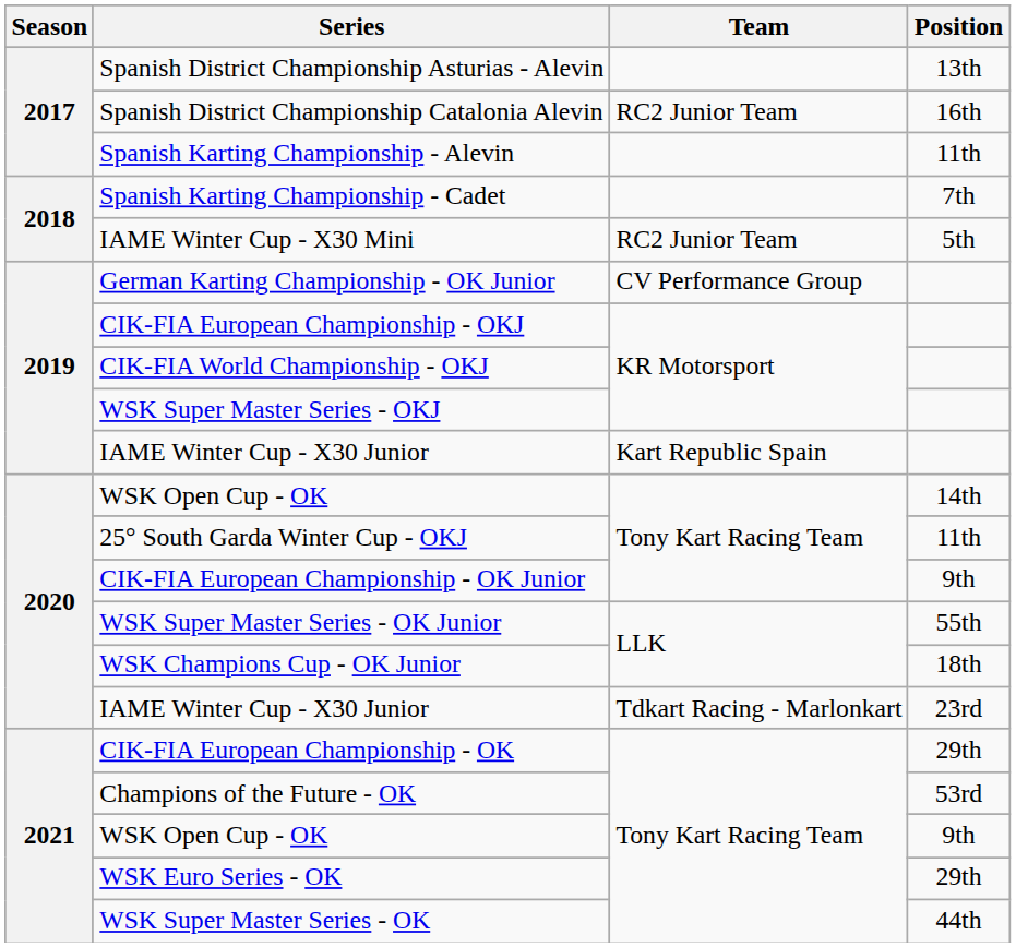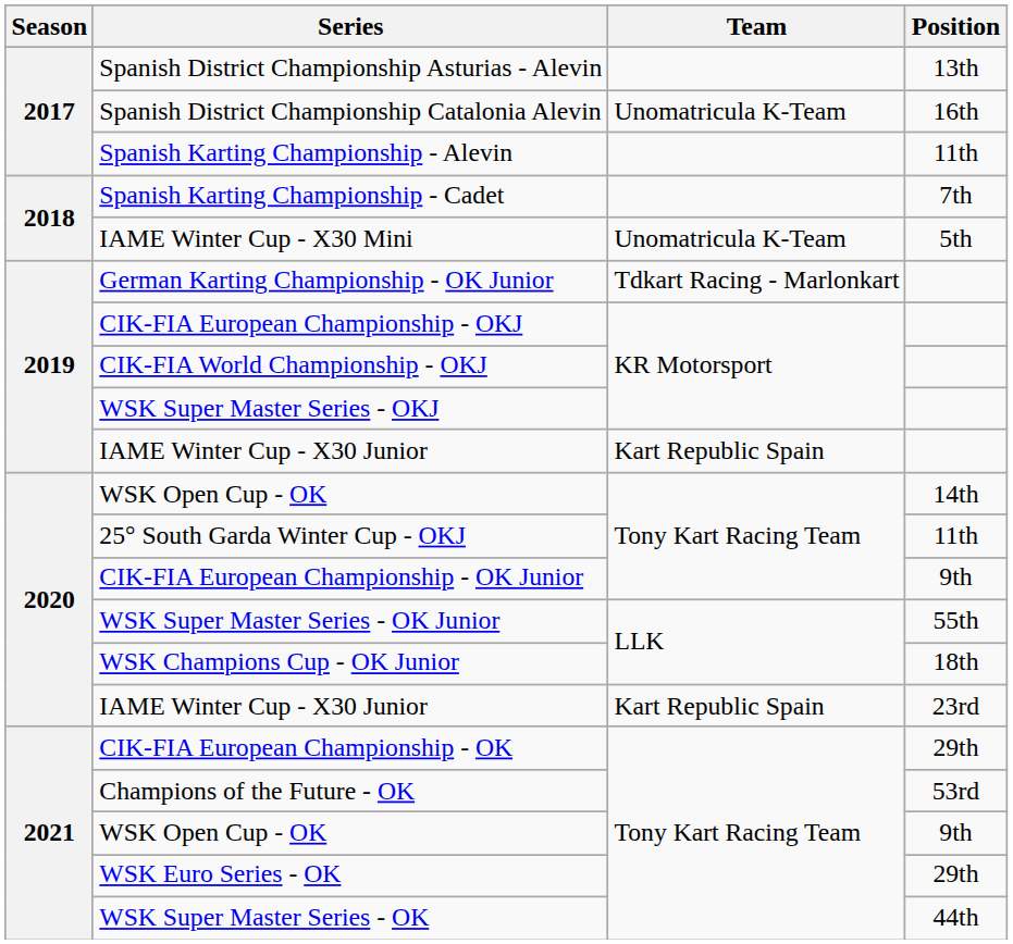Spanish District Championship Catalonia Alevin | Team: RC2 Junior Team -> Unomatricula K-Team
IAME Winter Cup - X30 Mini | Team: RC2 Junior Team -> Unomatricula K-Team
German Karting Championship - OK Junior | Team: CV Performance Group -> Tdkart Racing - Marlonkart
IAME Winter Cup - X30 Junior / 23rd | Team: Tdkart Racing - Marlonkart -> Kart Republic Spain
